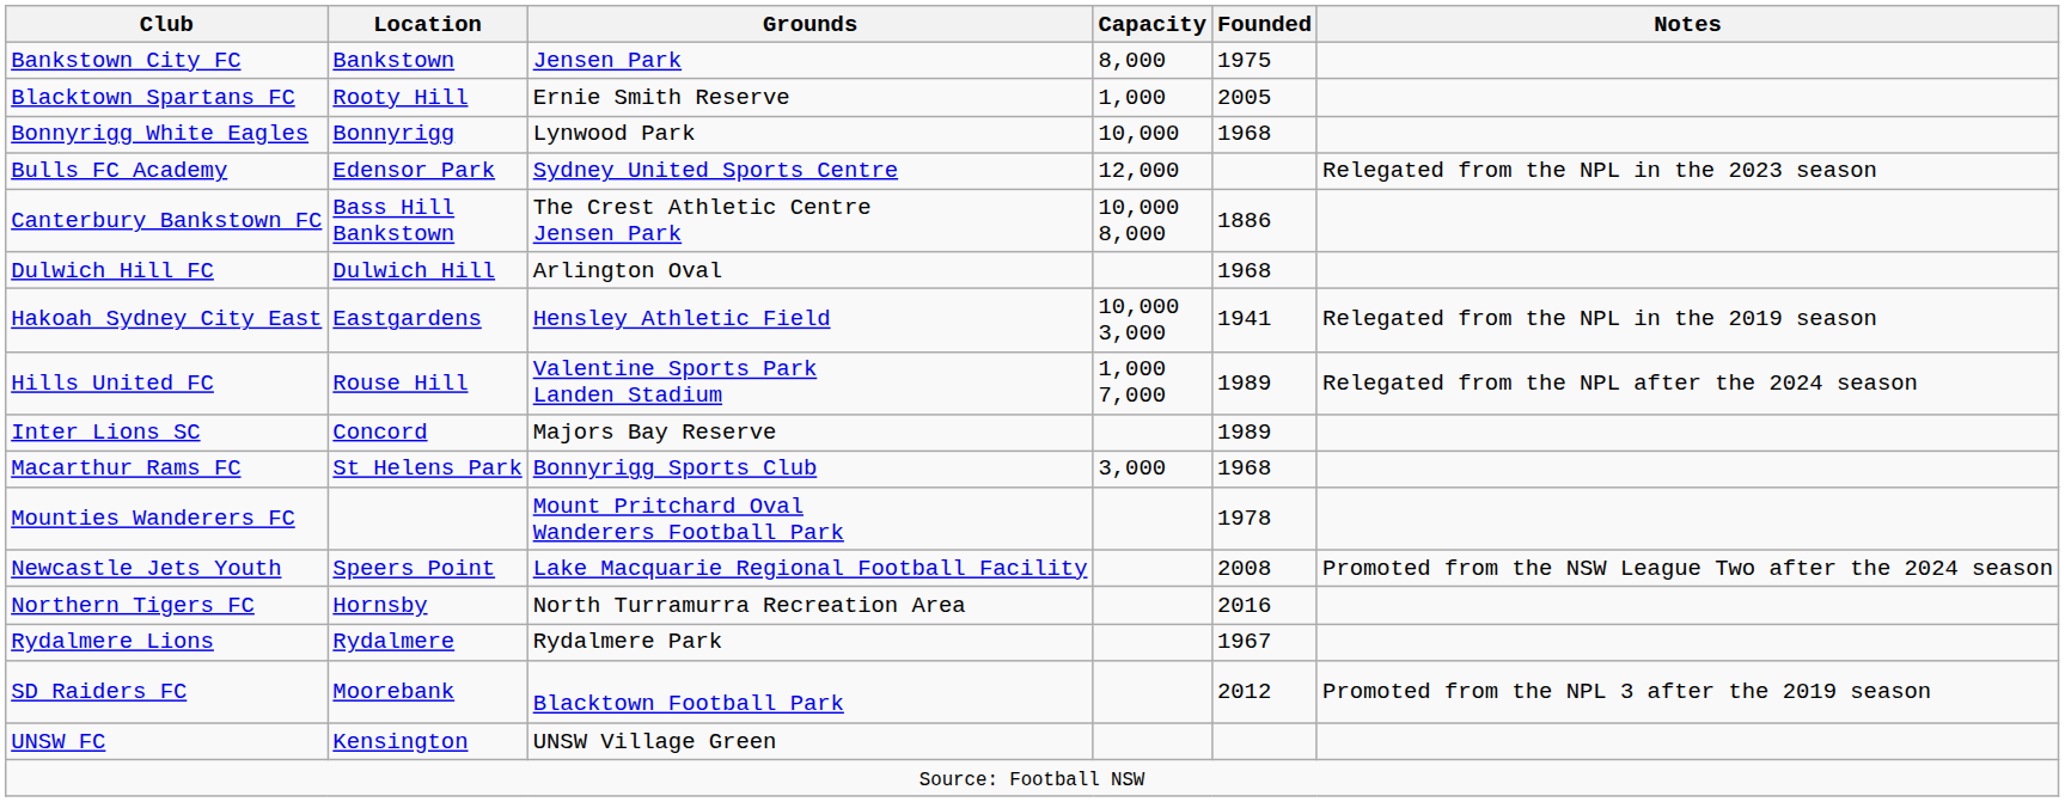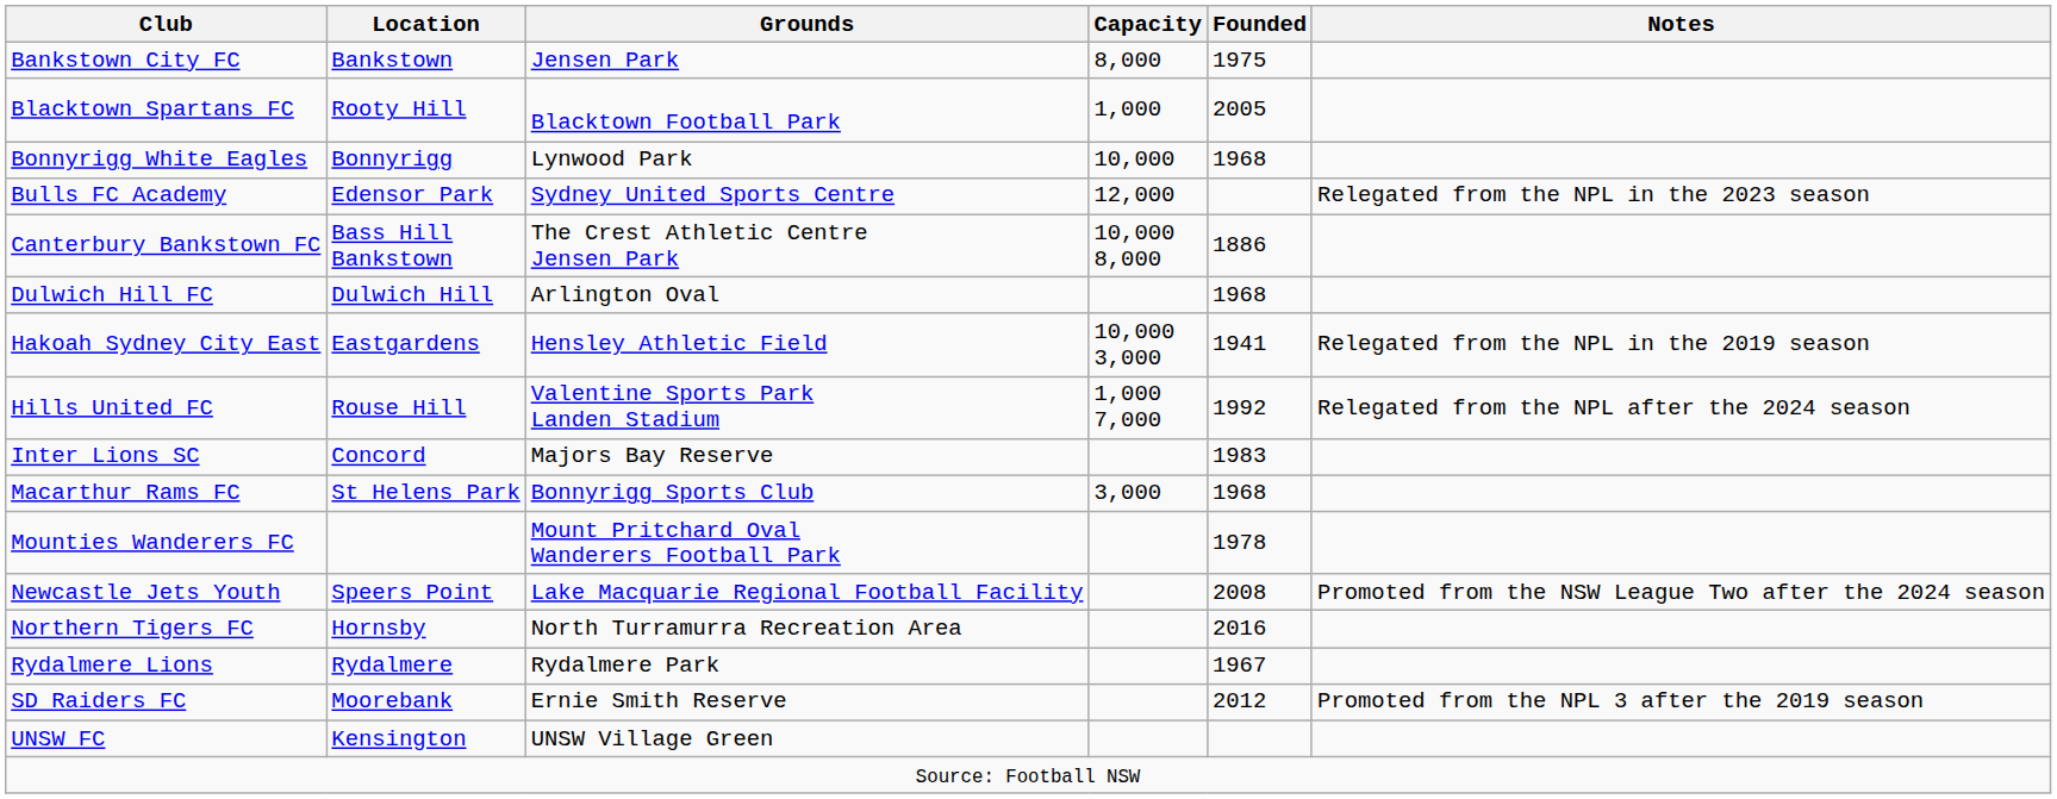Blacktown Spartans FC | Grounds: Ernie Smith Reserve -> Blacktown Football Park
Hills United FC | Founded: 1989 -> 1992
Inter Lions SC | Founded: 1989 -> 1983
SD Raiders FC | Grounds: Blacktown Football Park -> Ernie Smith Reserve
